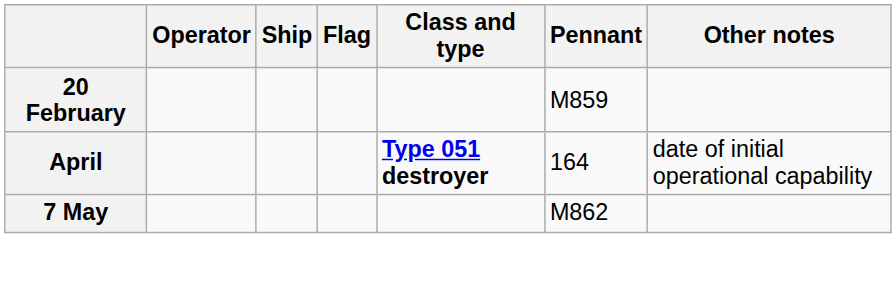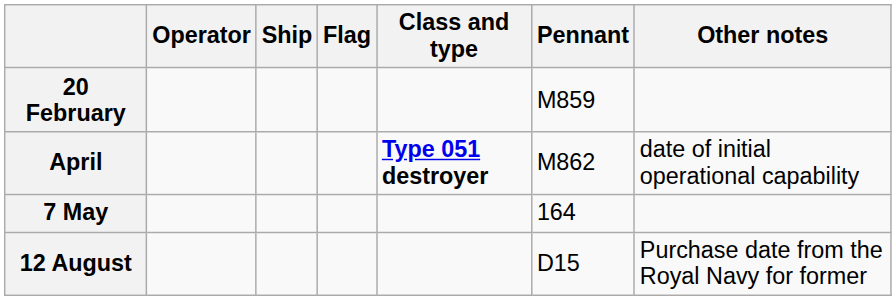April | Pennant: 164 -> M862
7 May | Pennant: M862 -> 164
+ row: 12 August | D15 | Purchase date from the Royal Navy for former
